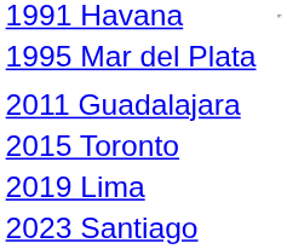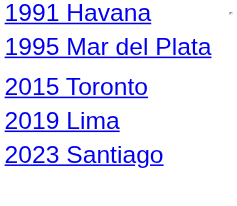- row: 2011 Guadalajara
